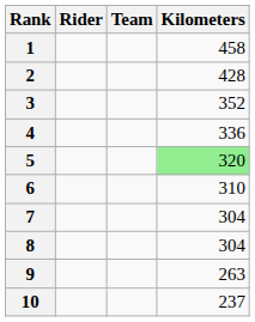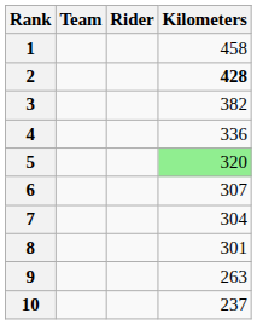columns swapped: Rider <-> Team
2 | Kilometers: normal -> bold
3 | Kilometers: 352 -> 382
6 | Kilometers: 310 -> 307
8 | Kilometers: 304 -> 301
